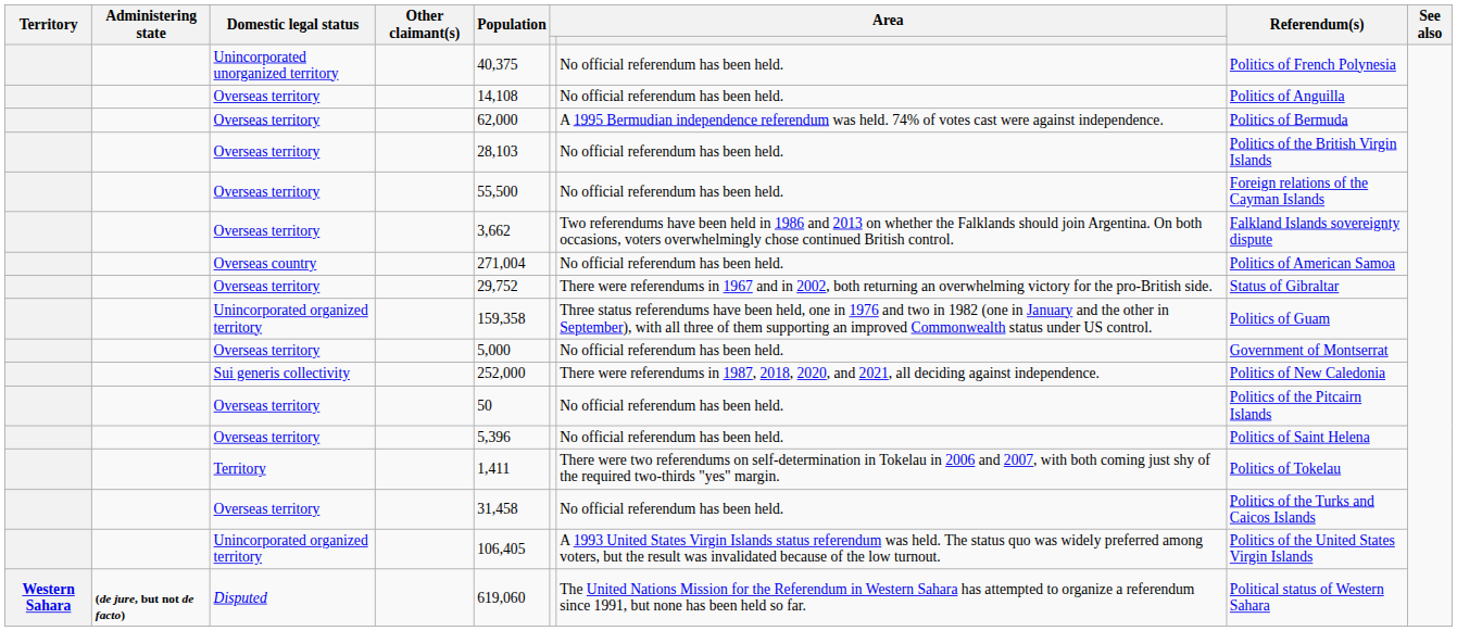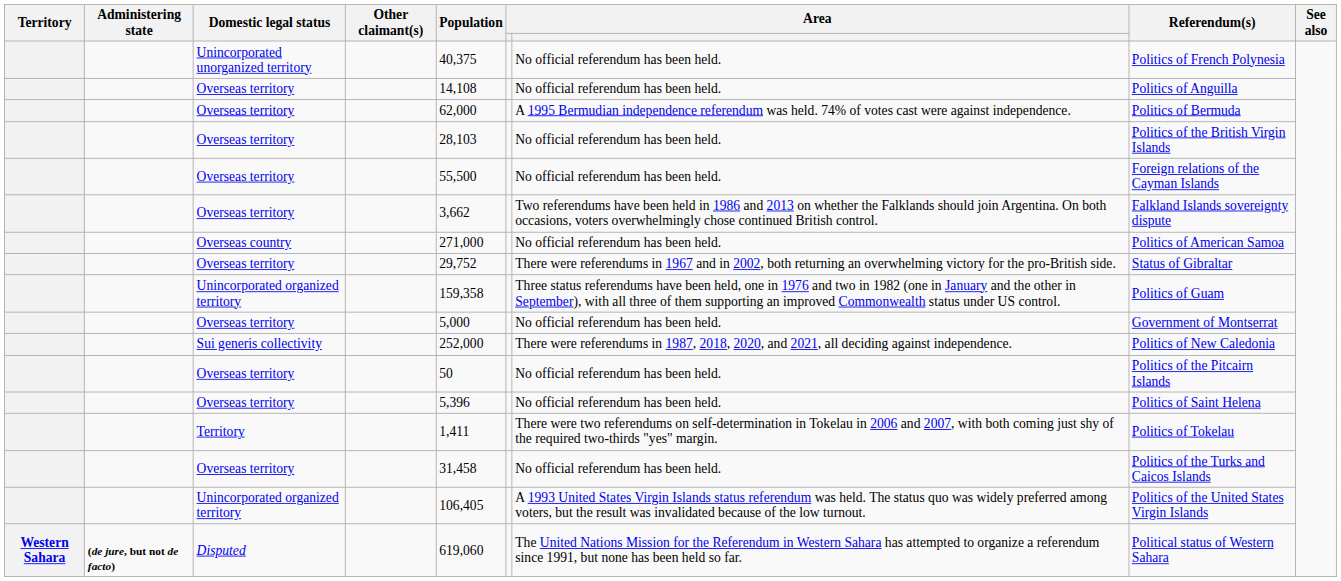Overseas country | Population: 271,004 -> 271,000
